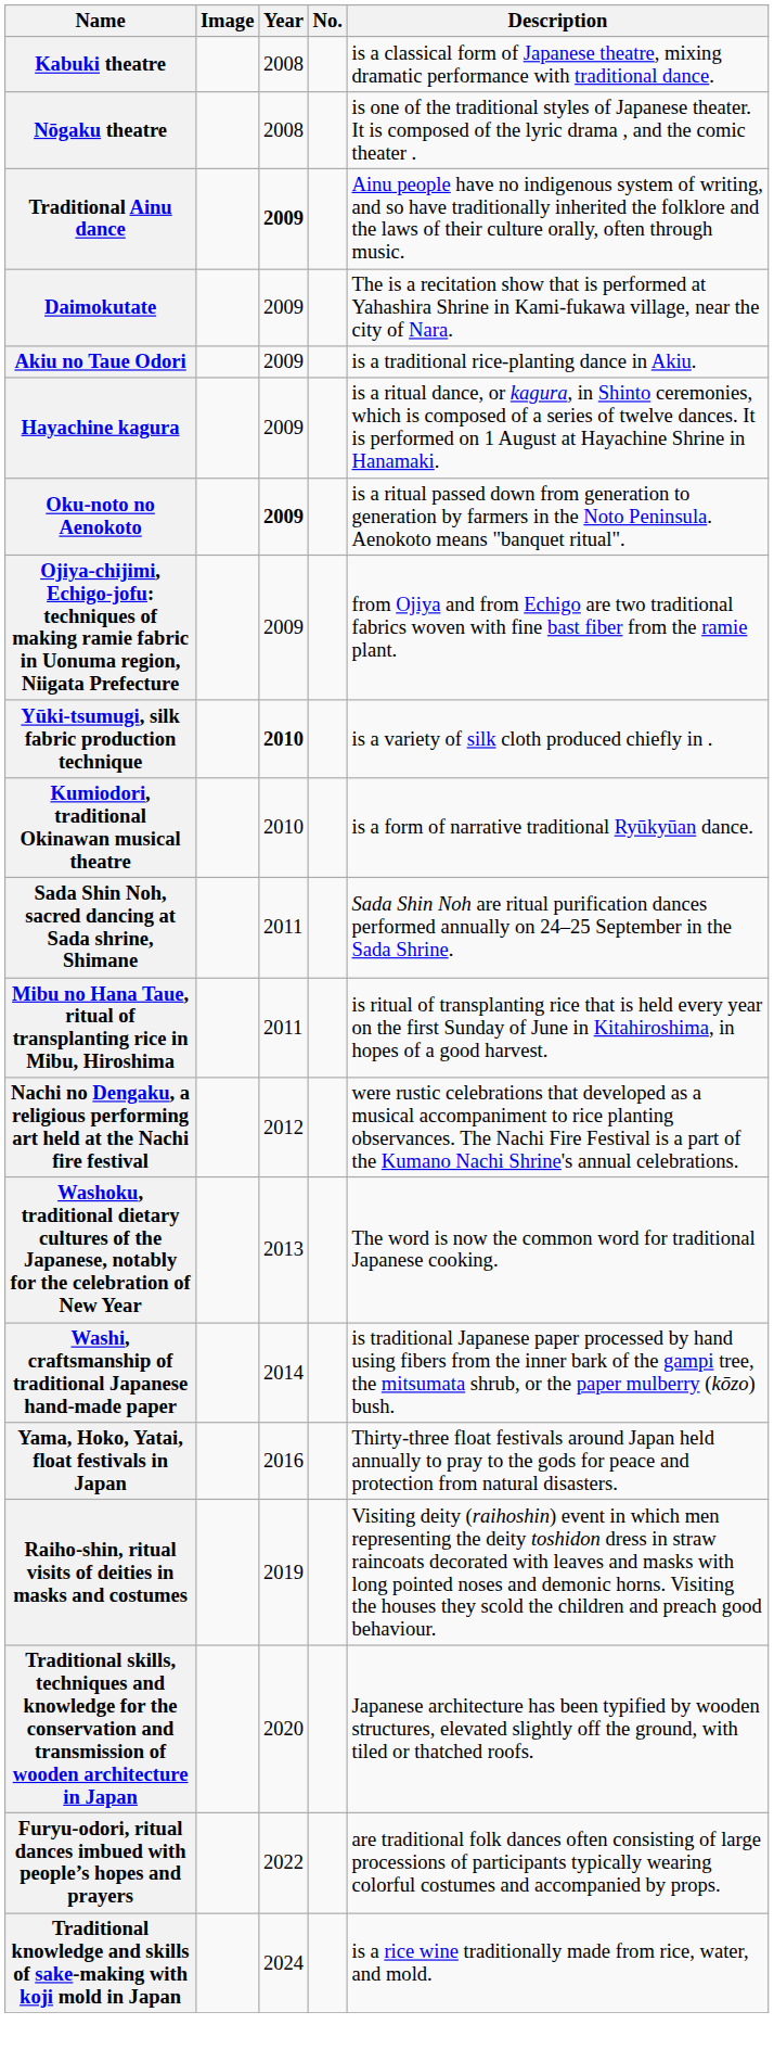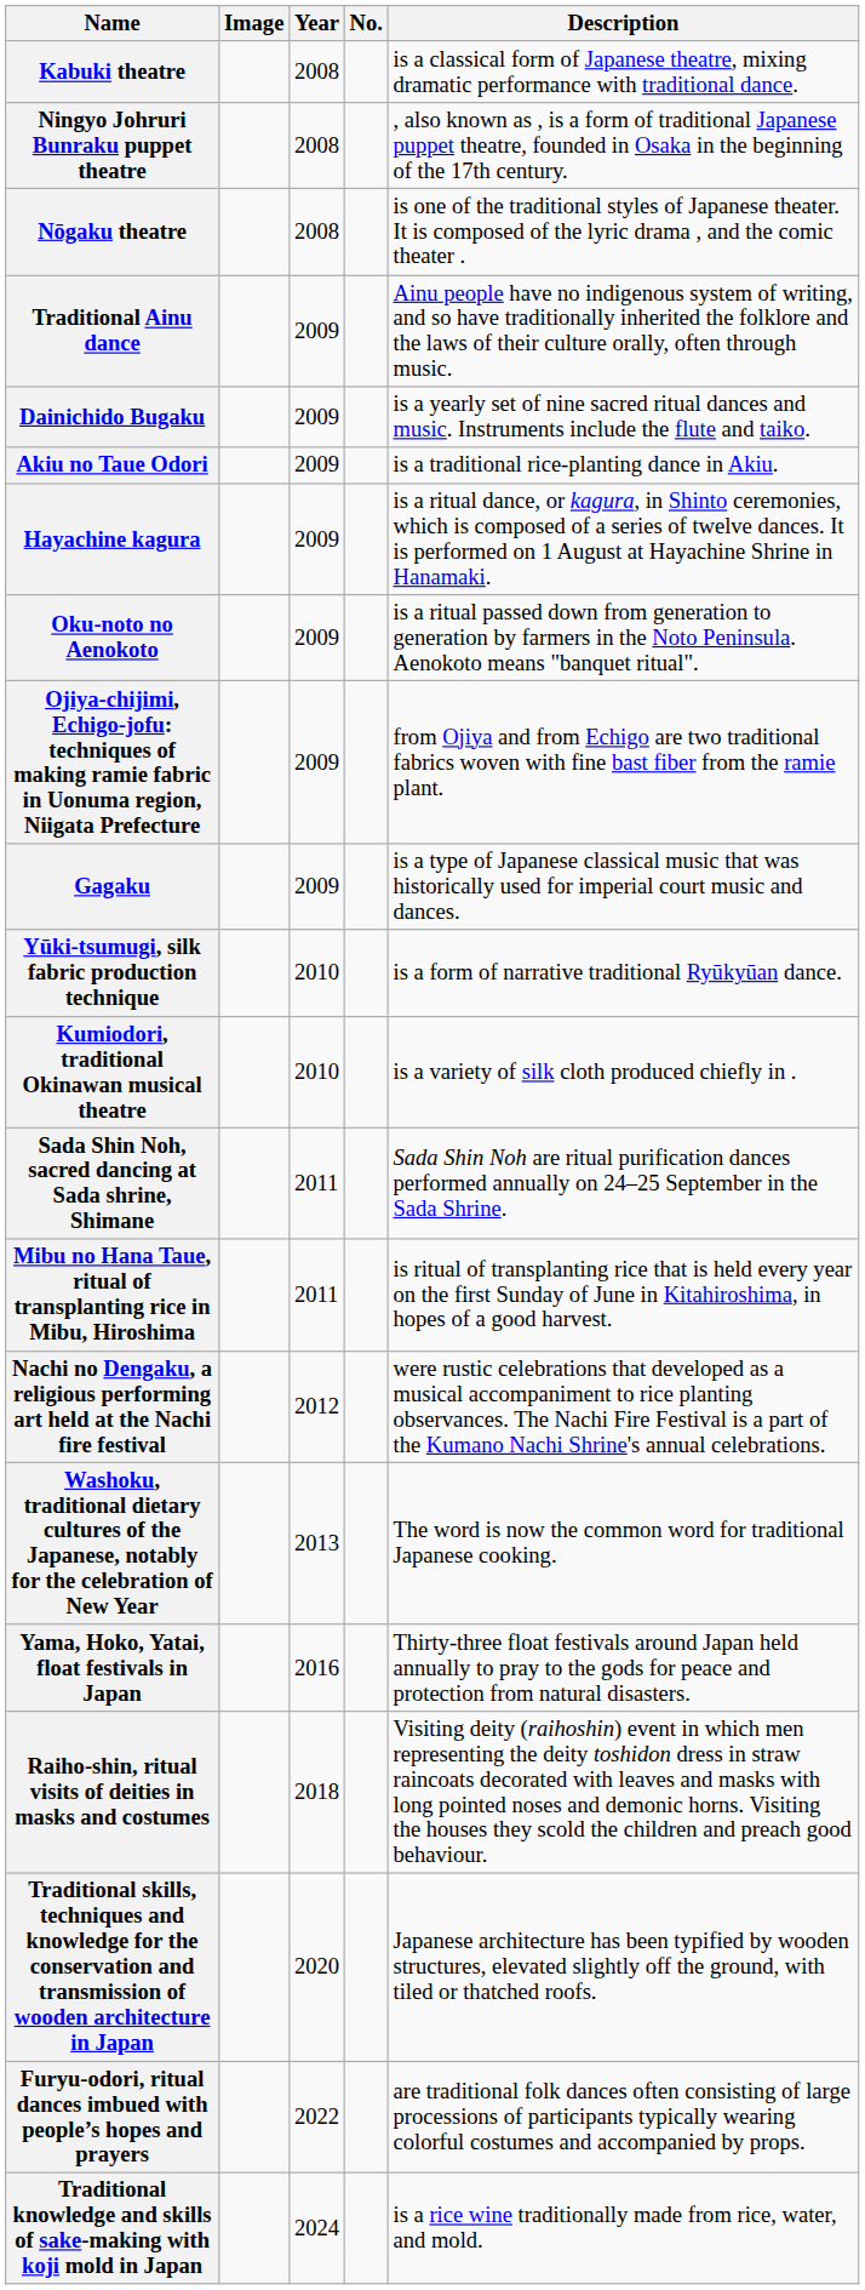+ row: Ningyo Johruri Bunraku puppet theatre | 2008 | , also known as , is a form of traditional Japanese puppet theatre, founded in Osaka in the beginning of the 17th century.
Traditional Ainu dance | Year: bold -> normal
- row: Daimokutate | 2009 | The is a recitation show that is performed at Yahashira Shrine in Kami-fukawa village, near the city of Nara.
+ row: Dainichido Bugaku | 2009 | is a yearly set of nine sacred ritual dances and music. Instruments include the flute and taiko.
Oku-noto no Aenokoto | Year: bold -> normal
+ row: Gagaku | 2009 | is a type of Japanese classical music that was historically used for imperial court music and dances.
Yūki-tsumugi, silk fabric production technique | Year: bold -> normal
Yūki-tsumugi, silk fabric production technique | Description: is a variety of silk cloth produced chiefly in . -> is a form of narrative traditional Ryūkyūan dance.
Kumiodori, traditional Okinawan musical theatre | Description: is a form of narrative traditional Ryūkyūan dance. -> is a variety of silk cloth produced chiefly in .
- row: Washi, craftsmanship of traditional Japanese hand-made paper | 2014 | is traditional Japanese paper processed by hand using fibers from the inner bark of the gampi tree, the mitsumata shrub, or the paper mulberry (kōzo) bush.
Raiho-shin, ritual visits of deities in masks and costumes | Year: 2019 -> 2018
